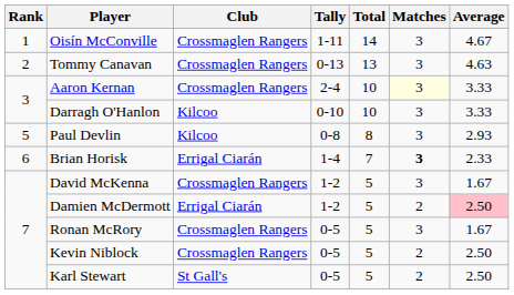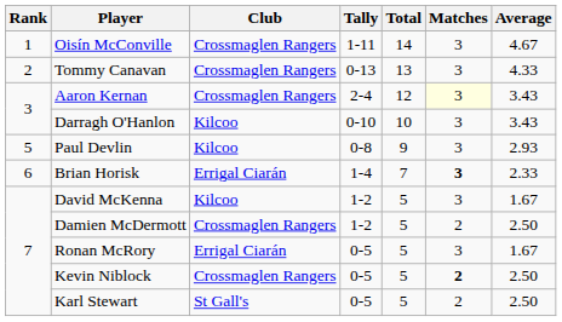Tommy Canavan | Average: 4.63 -> 4.33
Aaron Kernan | Total: 10 -> 12
Aaron Kernan | Average: 3.33 -> 3.43
Darragh O'Hanlon | Average: 3.33 -> 3.43
Paul Devlin | Total: 8 -> 9
David McKenna | Club: Crossmaglen Rangers -> Kilcoo
Damien McDermott | Club: Errigal Ciarán -> Crossmaglen Rangers
Damien McDermott | Average: pink background -> no background
Ronan McRory | Club: Crossmaglen Rangers -> Errigal Ciarán
Kevin Niblock | Matches: normal -> bold
